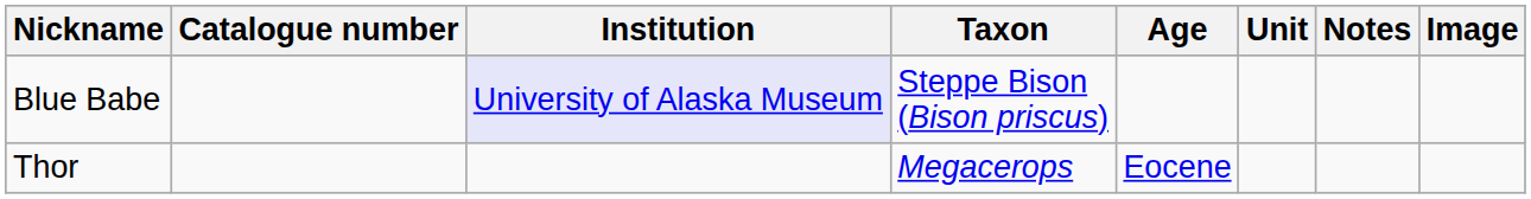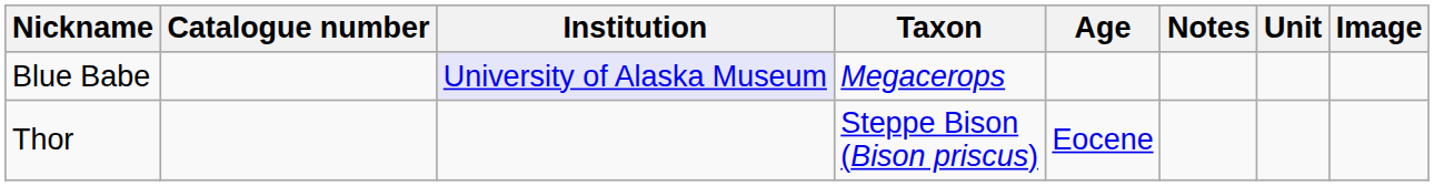columns swapped: Unit <-> Notes
Blue Babe | Taxon: Steppe Bison (Bison priscus) -> Megacerops
Thor | Taxon: Megacerops -> Steppe Bison (Bison priscus)
